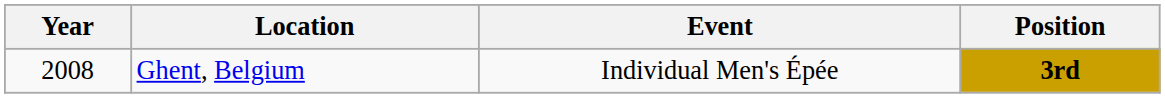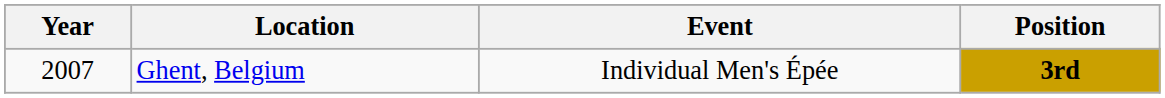Ghent, Belgium | Year: 2008 -> 2007
